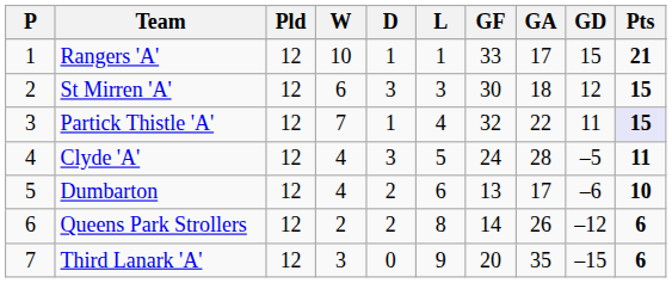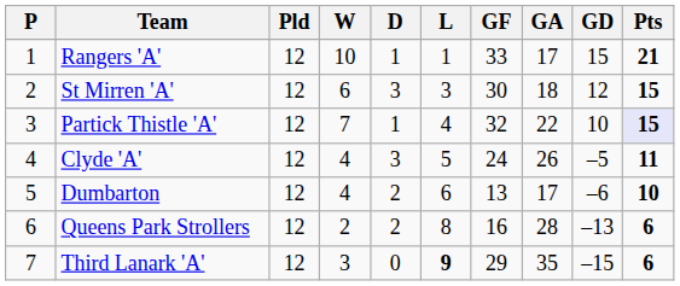Partick Thistle 'A' | GD: 11 -> 10
Clyde 'A' | GA: 28 -> 26
Queens Park Strollers | GF: 14 -> 16
Queens Park Strollers | GA: 26 -> 28
Queens Park Strollers | GD: –12 -> –13
Third Lanark 'A' | L: normal -> bold
Third Lanark 'A' | GF: 20 -> 29
